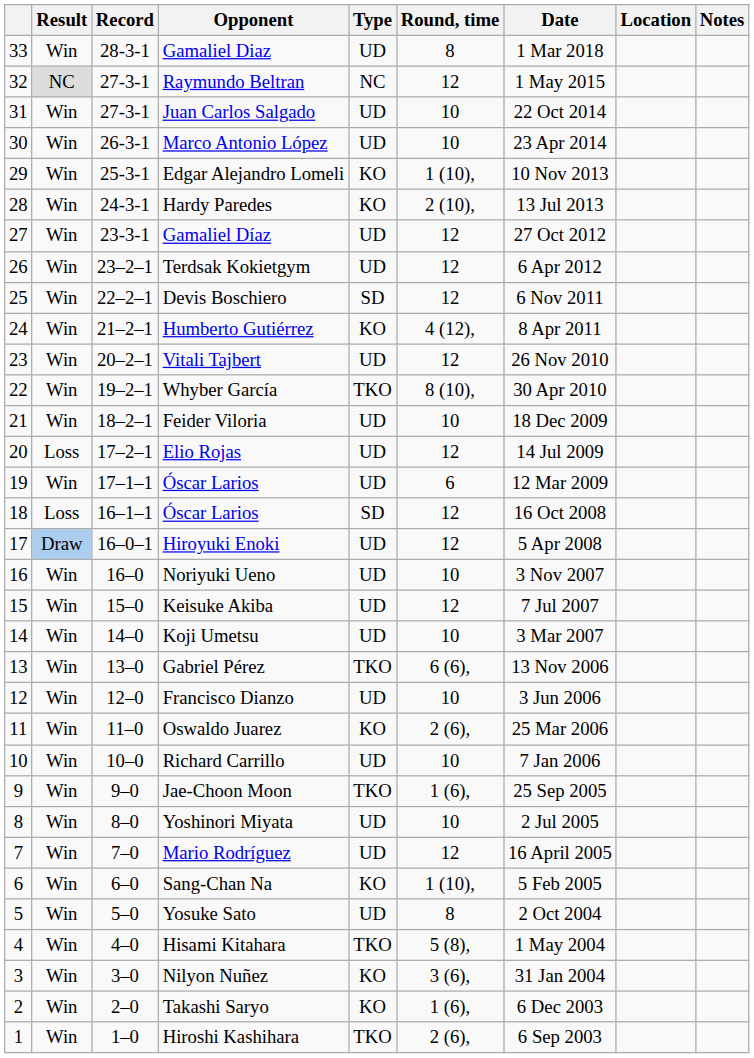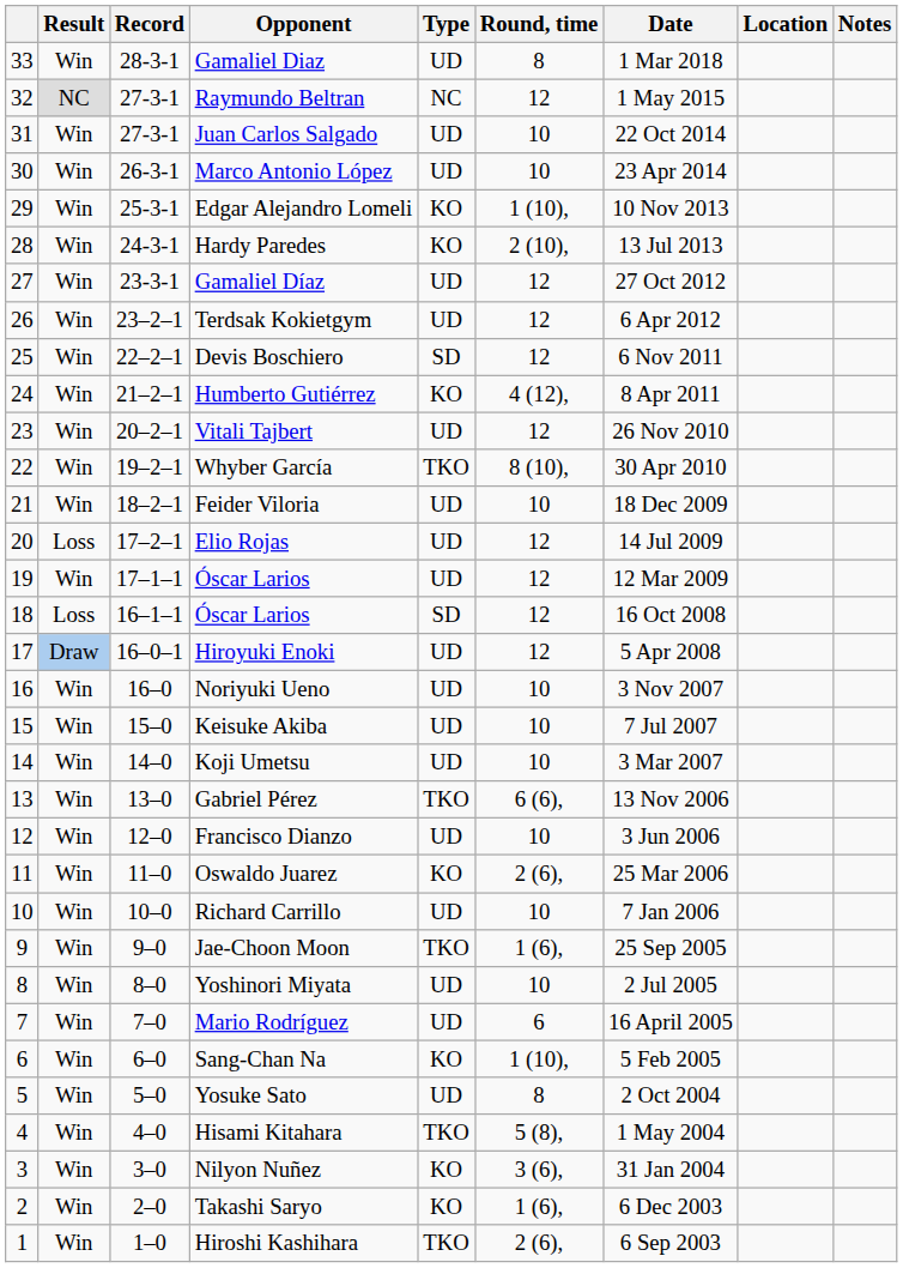19 / Óscar Larios | Round, time: 6 -> 12
Keisuke Akiba | Round, time: 12 -> 10
Mario Rodríguez | Round, time: 12 -> 6
